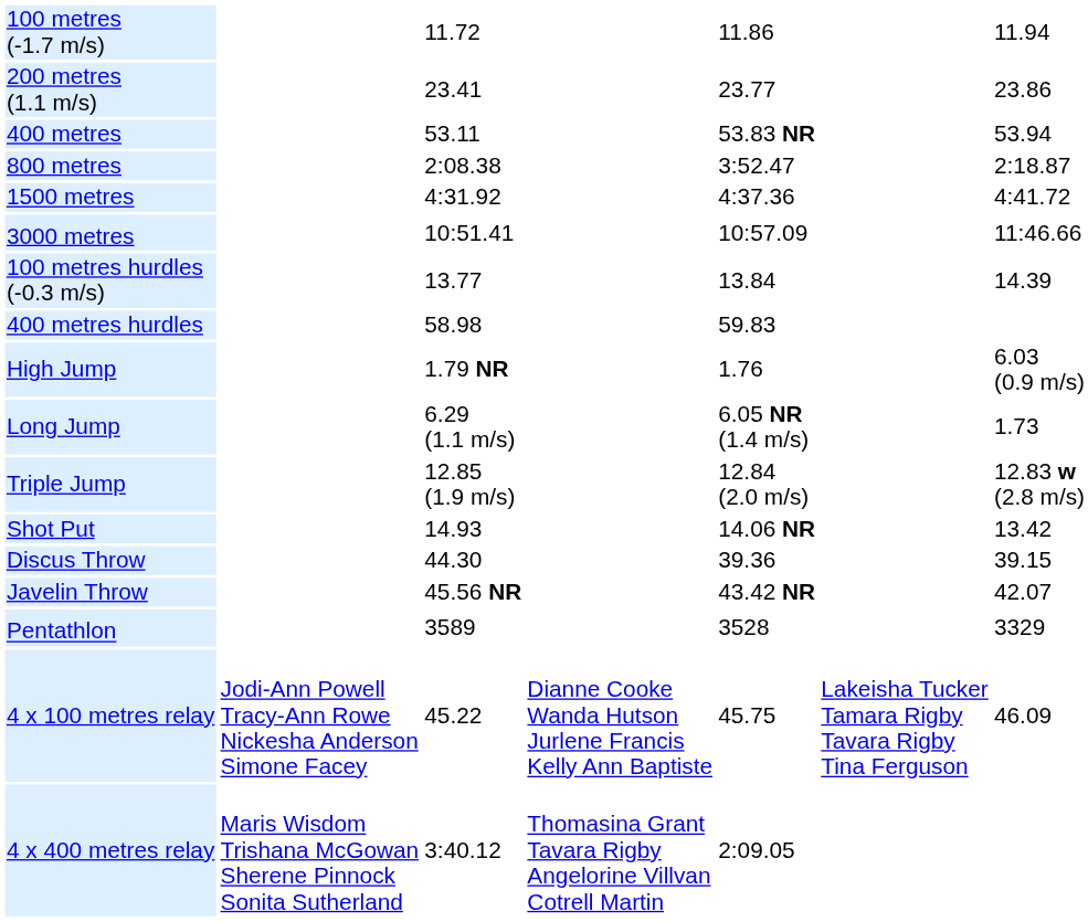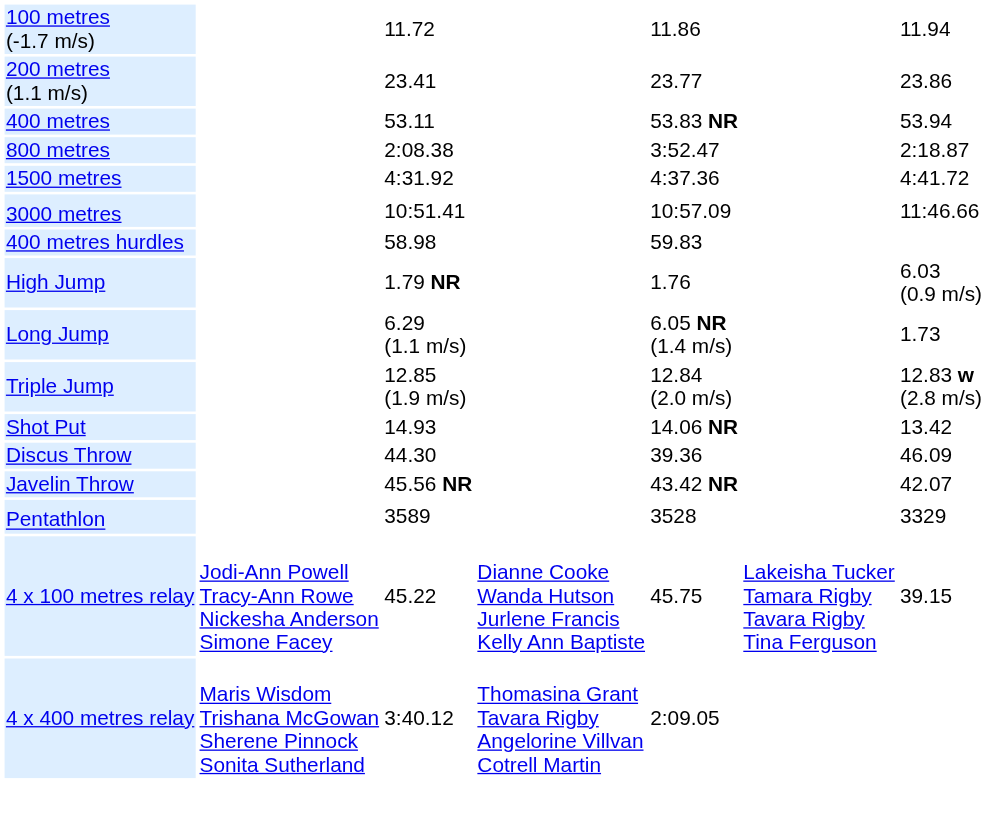- row: 100 metres hurdles (-0.3 m/s) | 13.77 | 13.84 | 14.39
Discus Throw | column 7: 39.15 -> 46.09
4 x 100 metres relay | column 7: 46.09 -> 39.15
